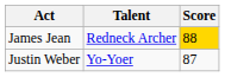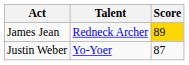James Jean | Score: 88 -> 89
